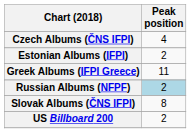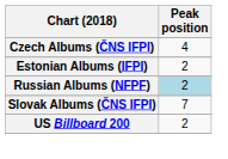- row: Greek Albums (IFPI Greece) | 11
Slovak Albums (ČNS IFPI) | Peak position: 8 -> 7
